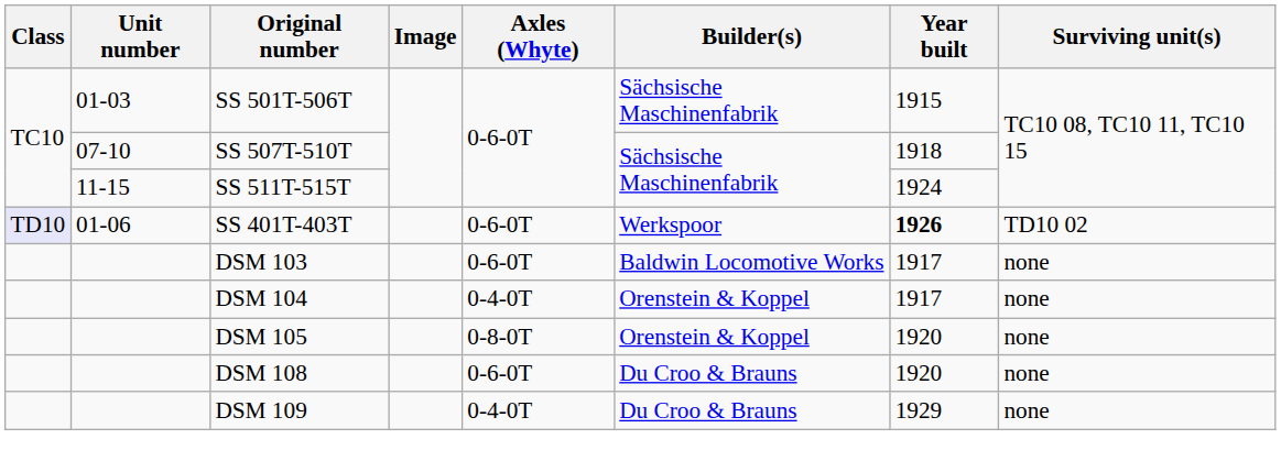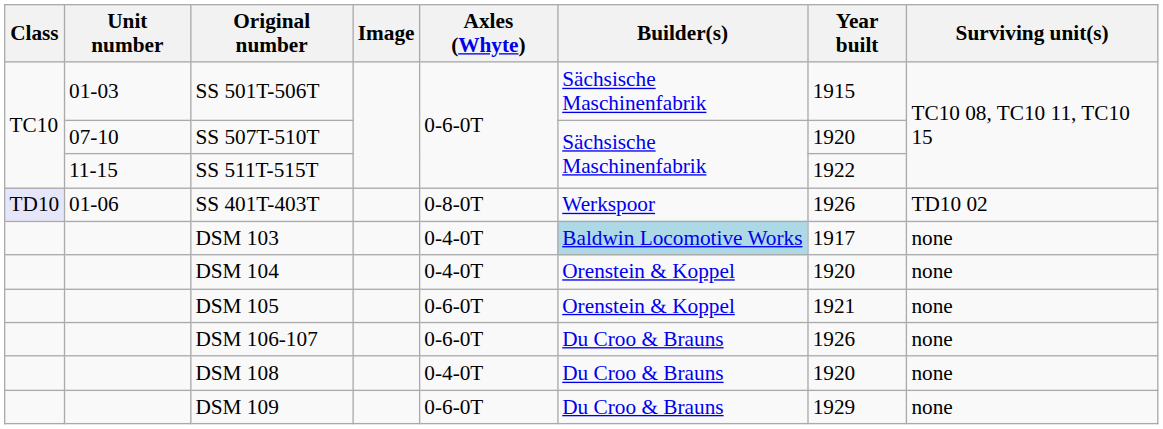SS 507T-510T | Year built: 1918 -> 1920
SS 511T-515T | Year built: 1924 -> 1922
SS 401T-403T | Axles (Whyte): 0-6-0T -> 0-8-0T
SS 401T-403T | Year built: bold -> normal
DSM 103 | Axles (Whyte): 0-6-0T -> 0-4-0T
DSM 103 | Builder(s): no background -> lightblue background
DSM 104 | Year built: 1917 -> 1920
DSM 105 | Axles (Whyte): 0-8-0T -> 0-6-0T
DSM 105 | Year built: 1920 -> 1921
+ row: DSM 106-107 | 0-6-0T | Du Croo & Brauns | 1926 | none
DSM 108 | Axles (Whyte): 0-6-0T -> 0-4-0T
DSM 109 | Axles (Whyte): 0-4-0T -> 0-6-0T
